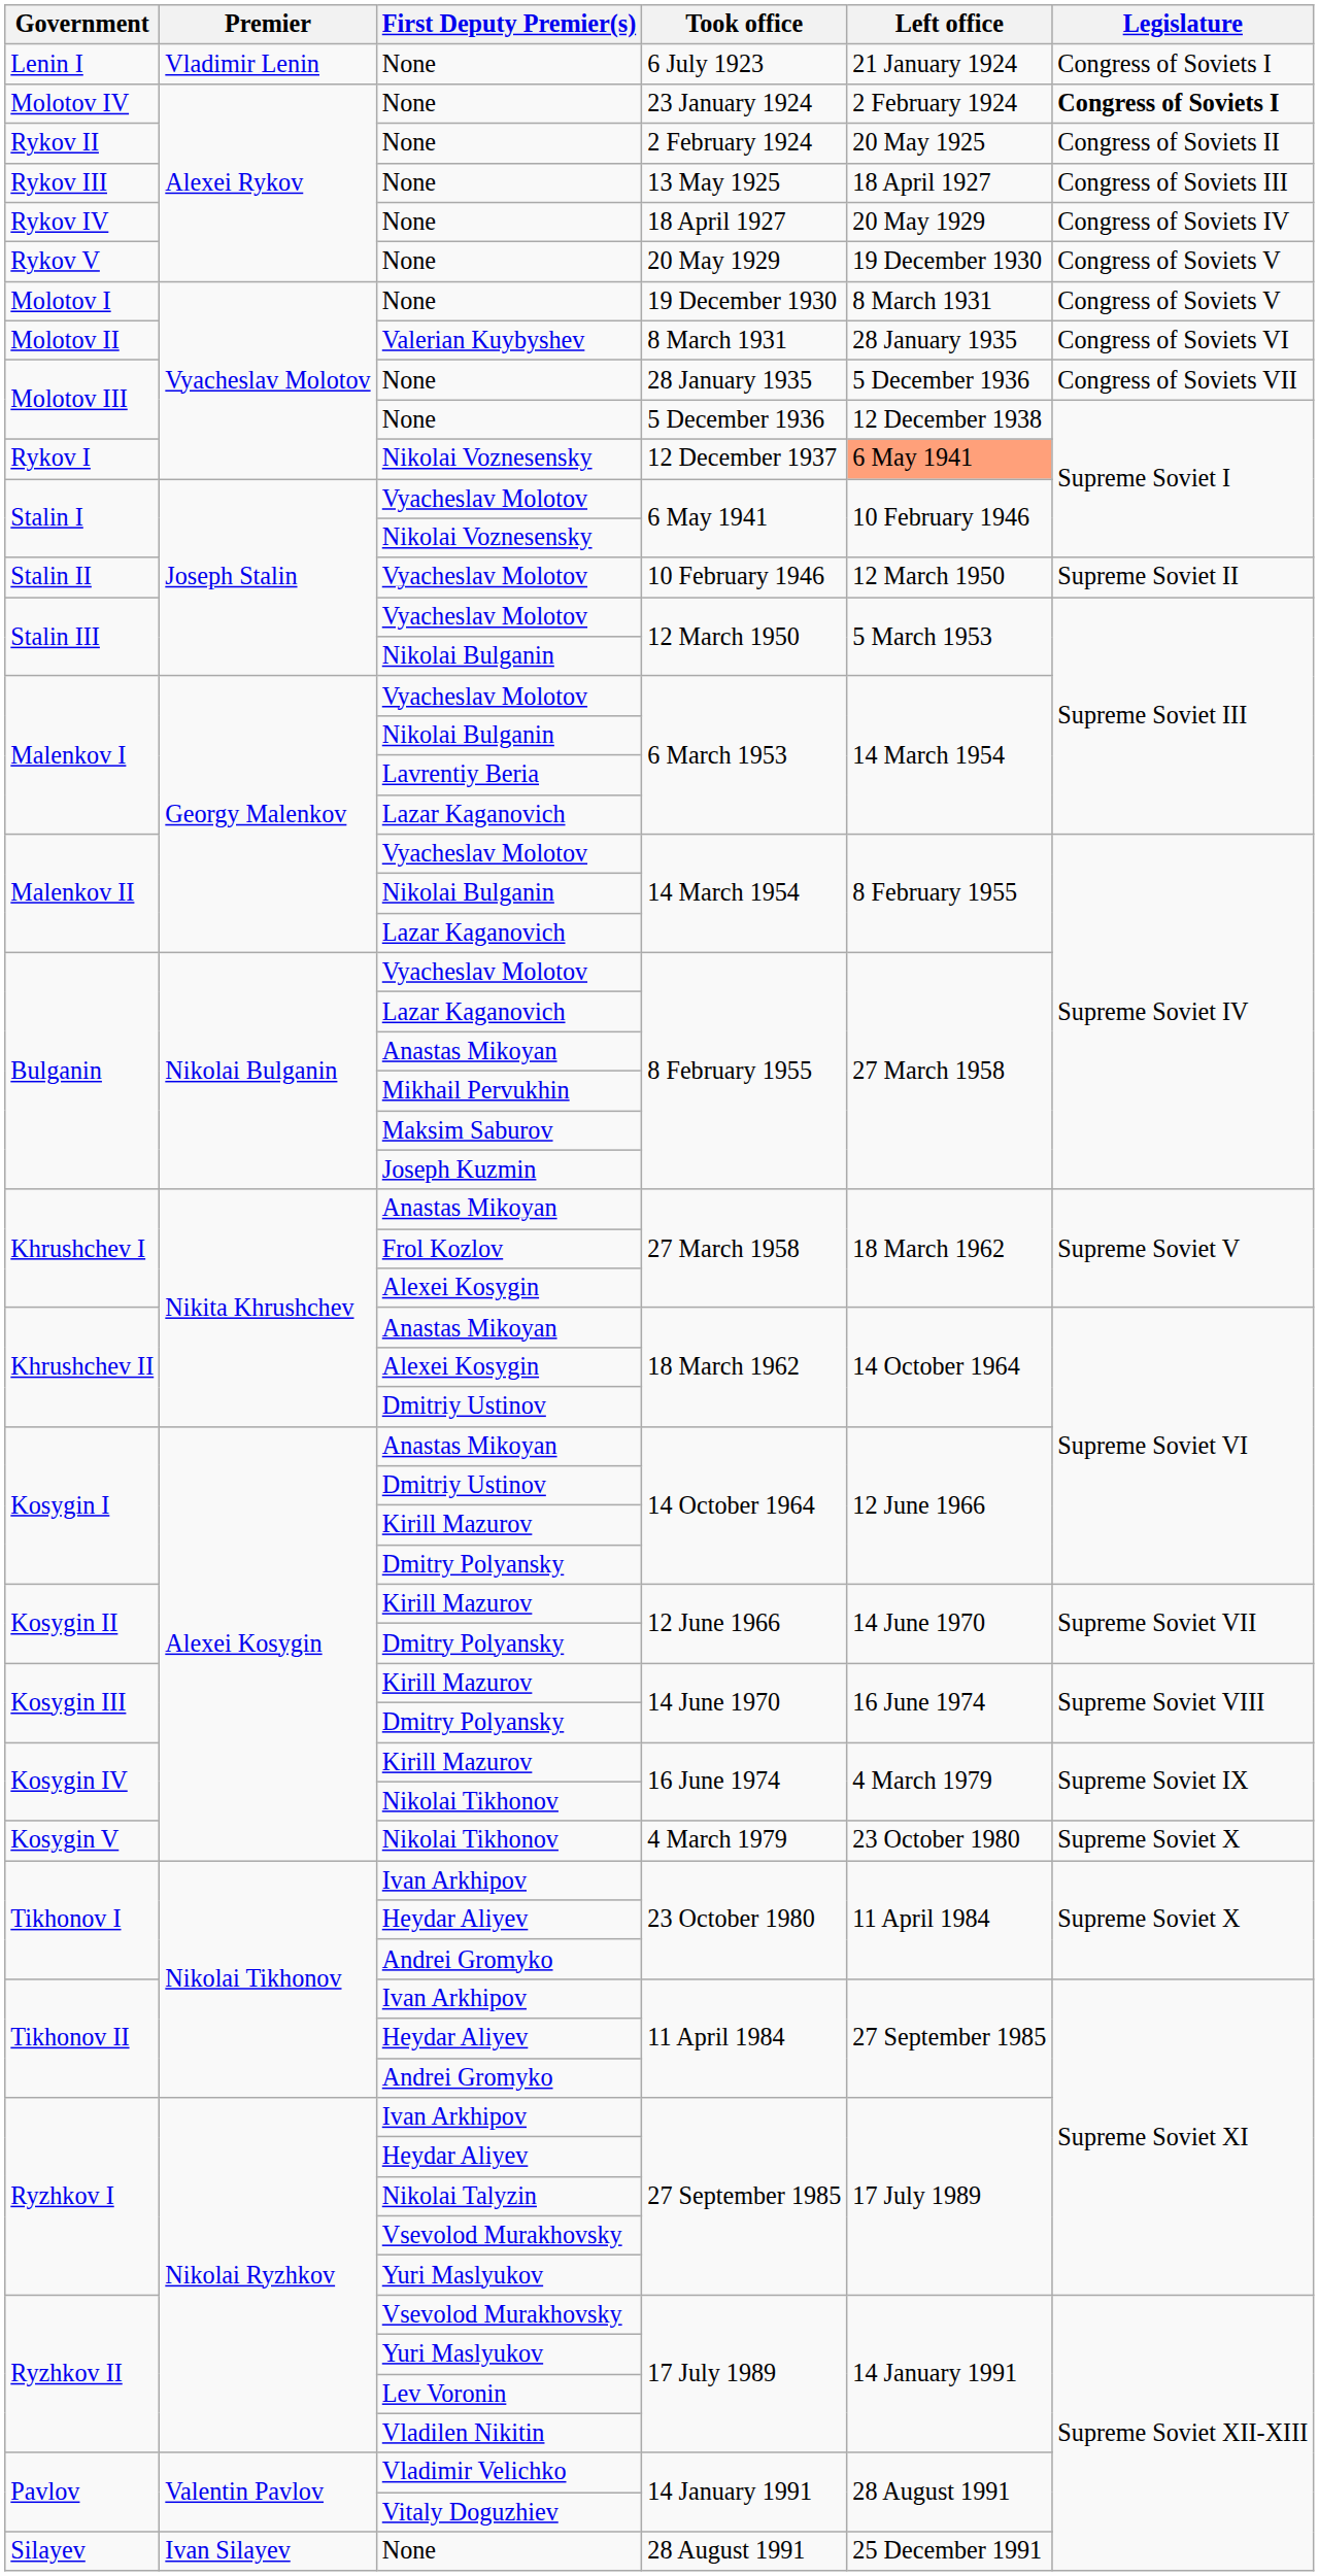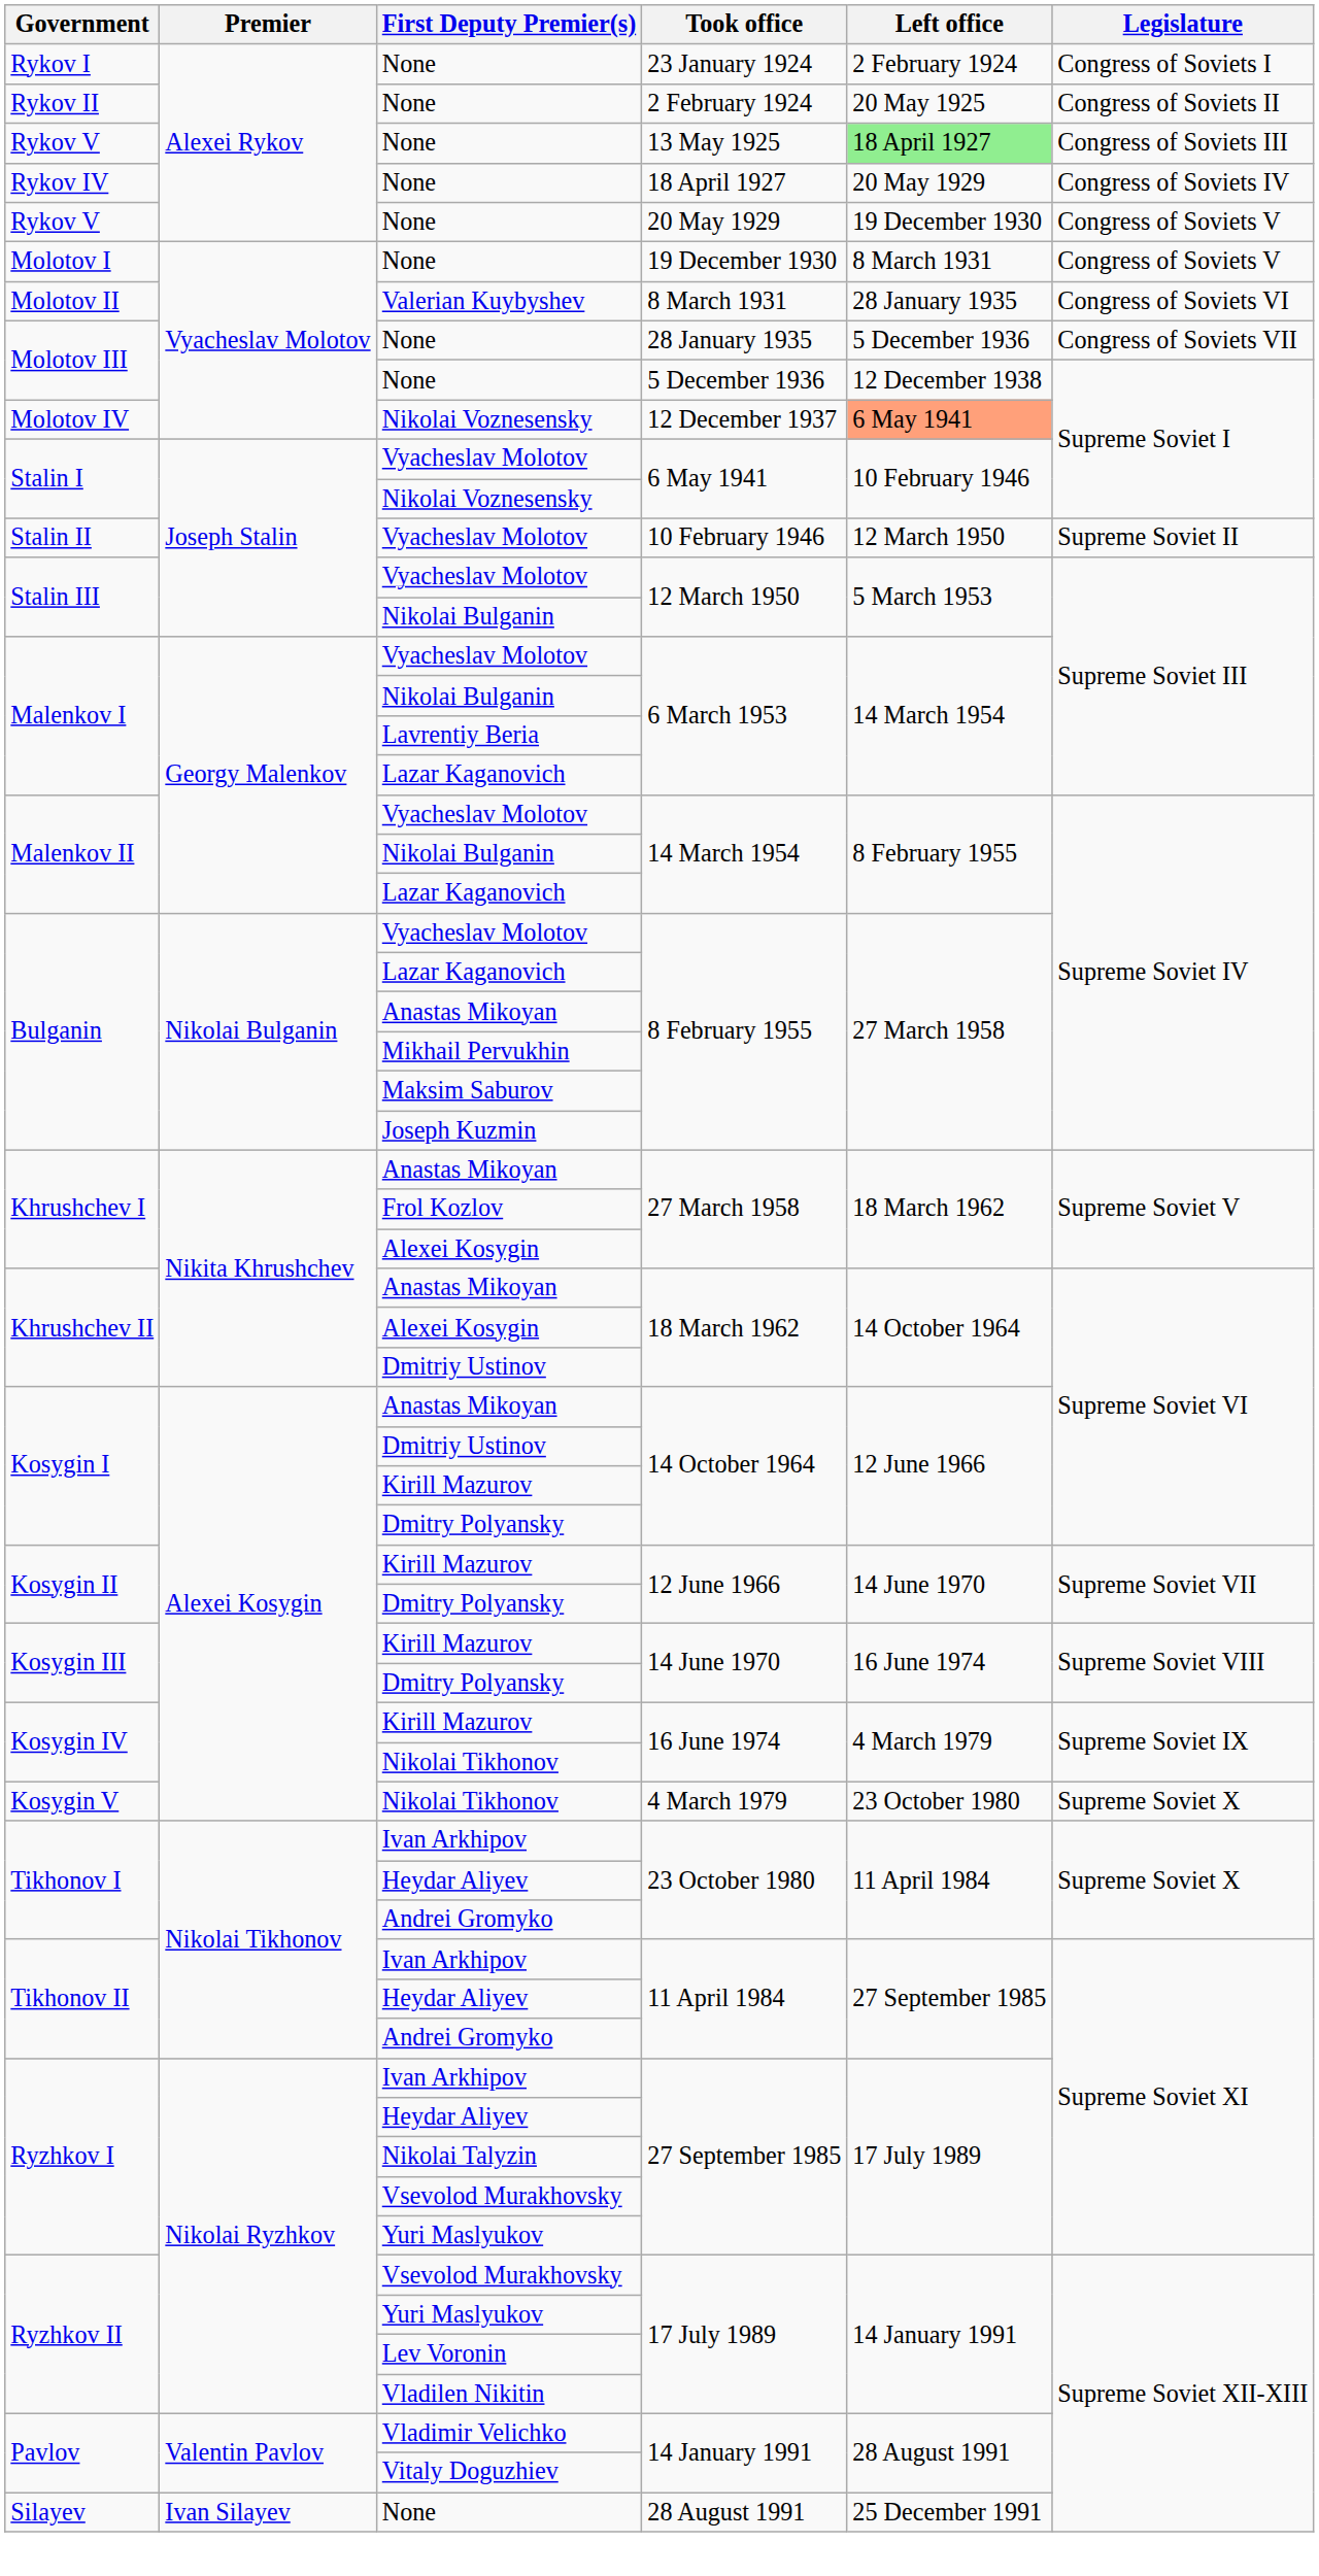- row: Lenin I | Vladimir Lenin | None | 6 July 1923 | 21 January 1924 | Congress of Soviets I
23 January 1924 | Government: Molotov IV -> Rykov I
23 January 1924 | Legislature: bold -> normal
13 May 1925 | Government: Rykov III -> Rykov V
13 May 1925 | Left office: no background -> lightgreen background
12 December 1937 | Government: Rykov I -> Molotov IV
